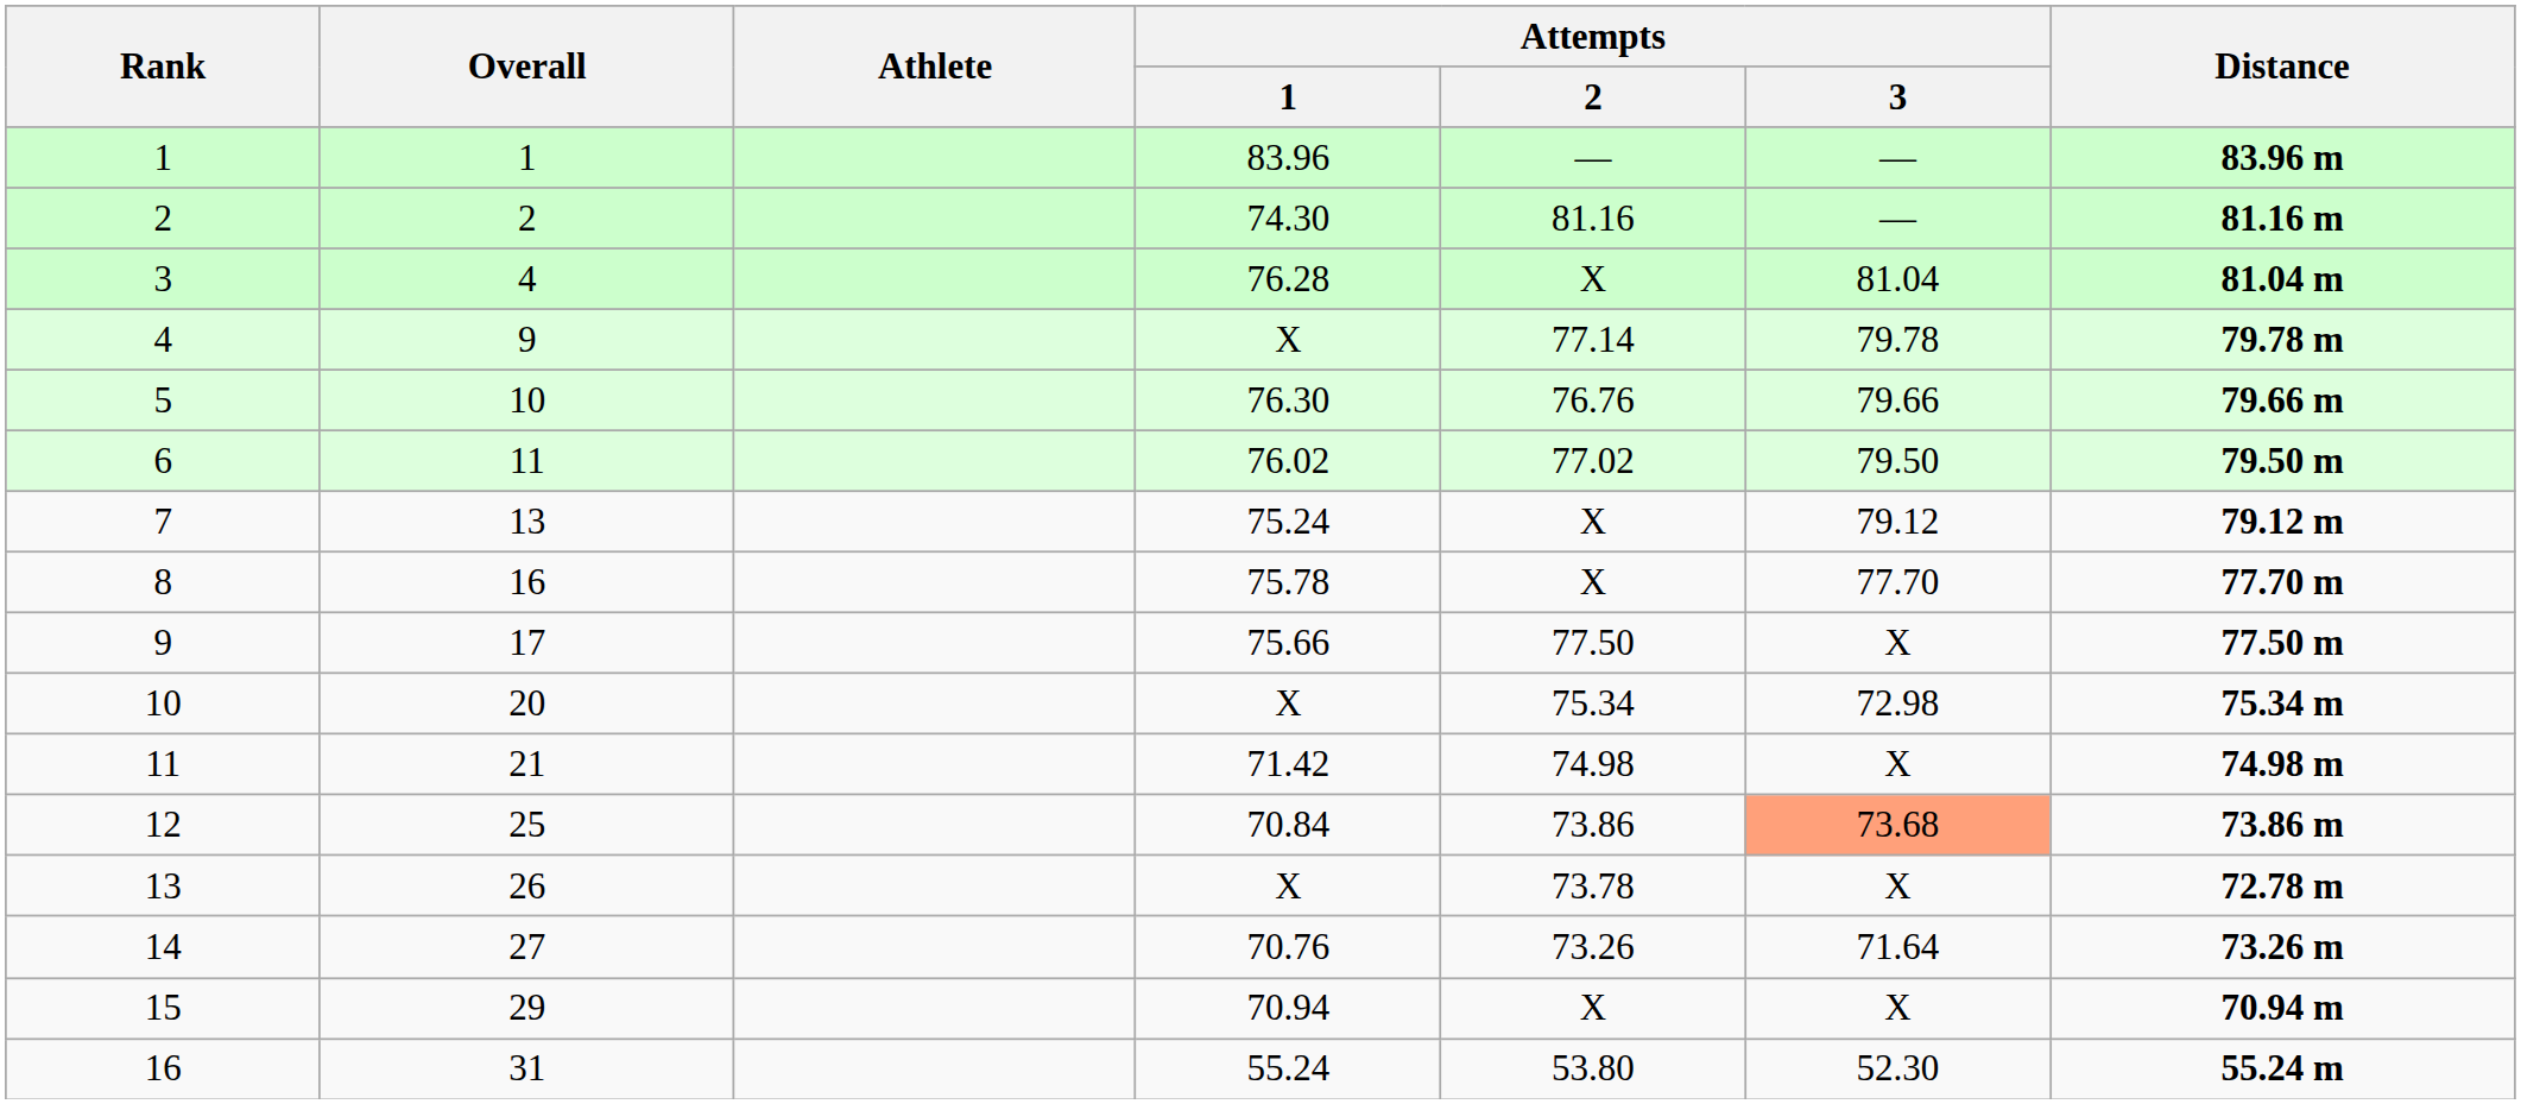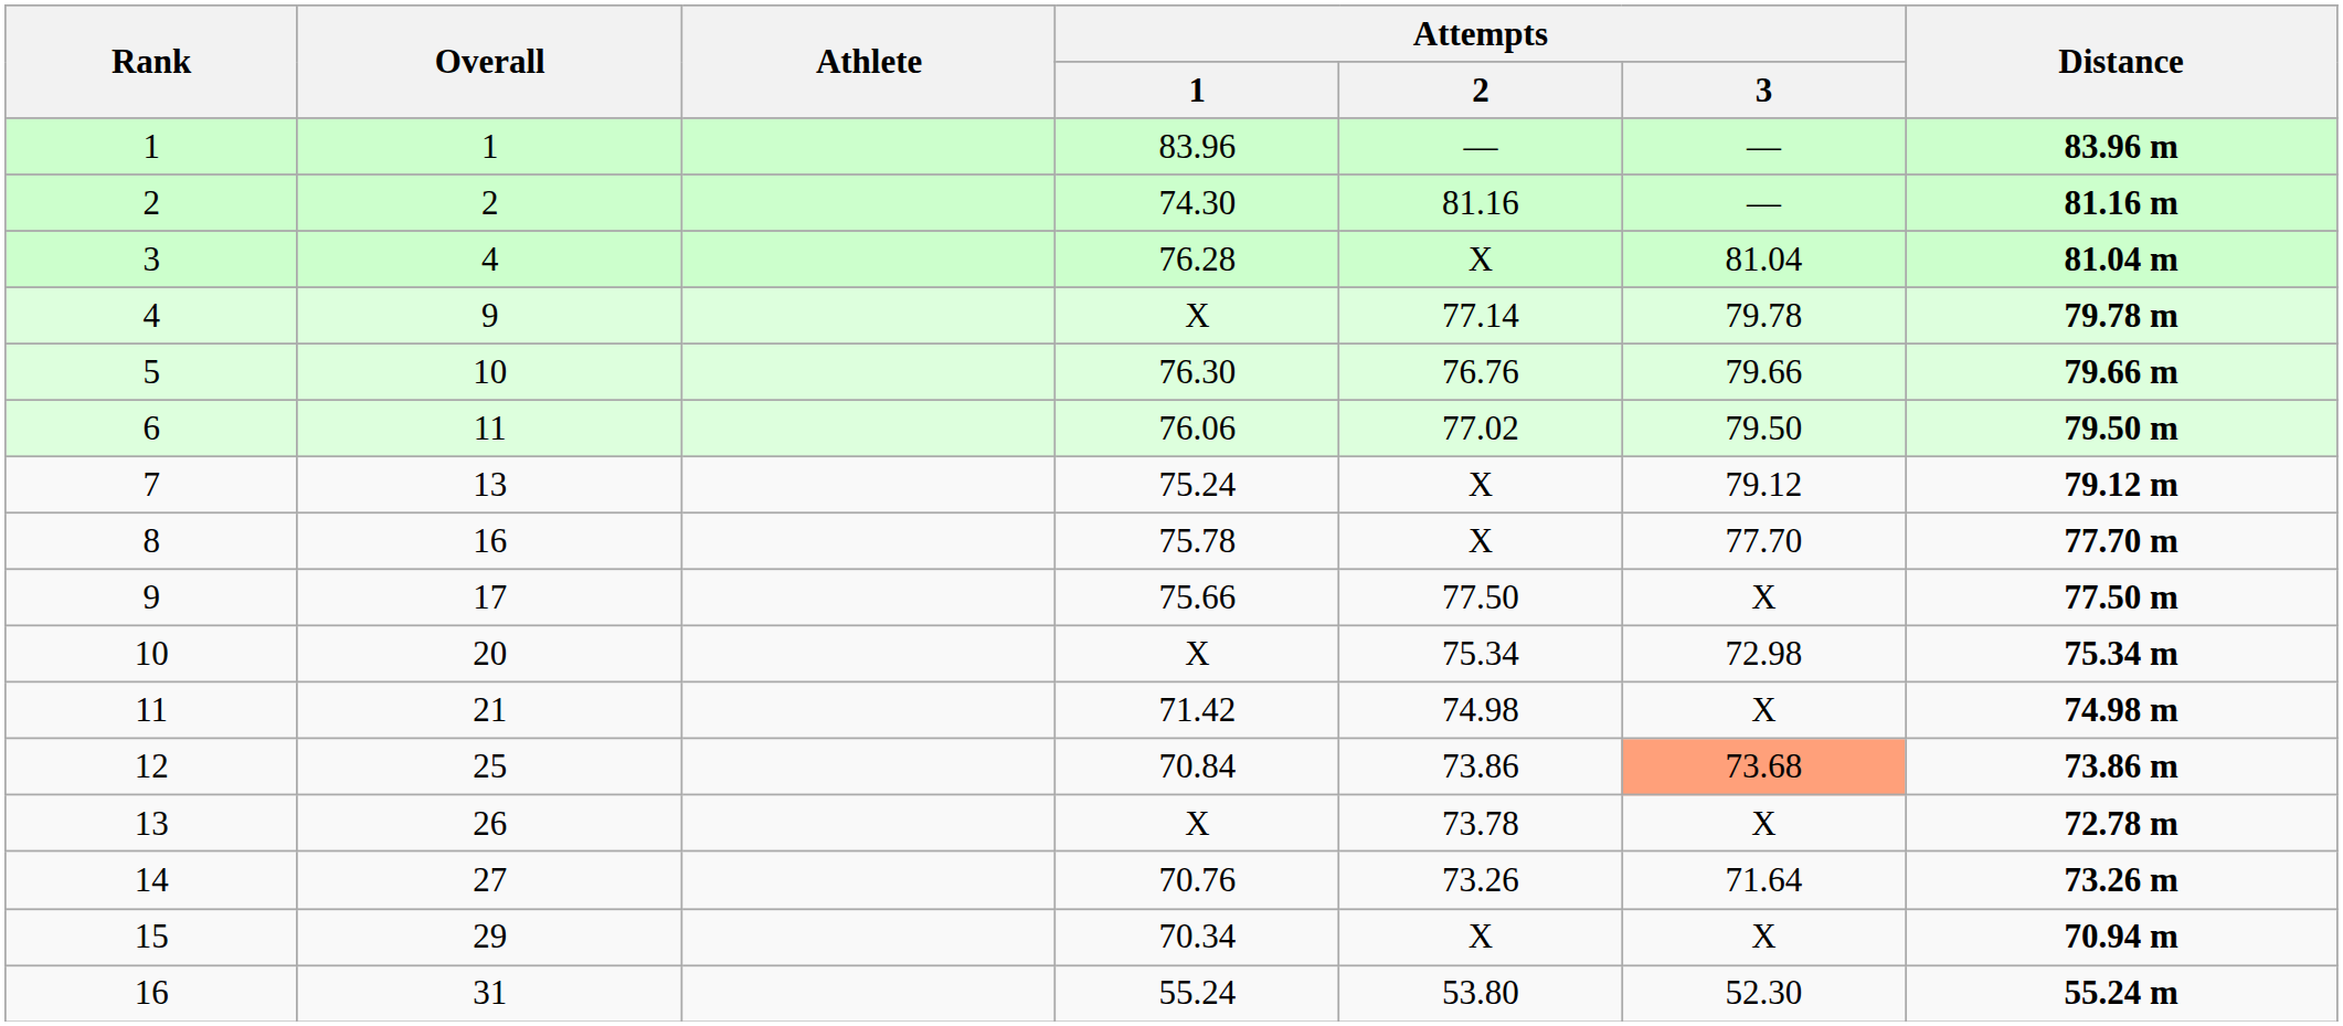6 | Attempts / 1: 76.02 -> 76.06
15 | Attempts / 1: 70.94 -> 70.34
